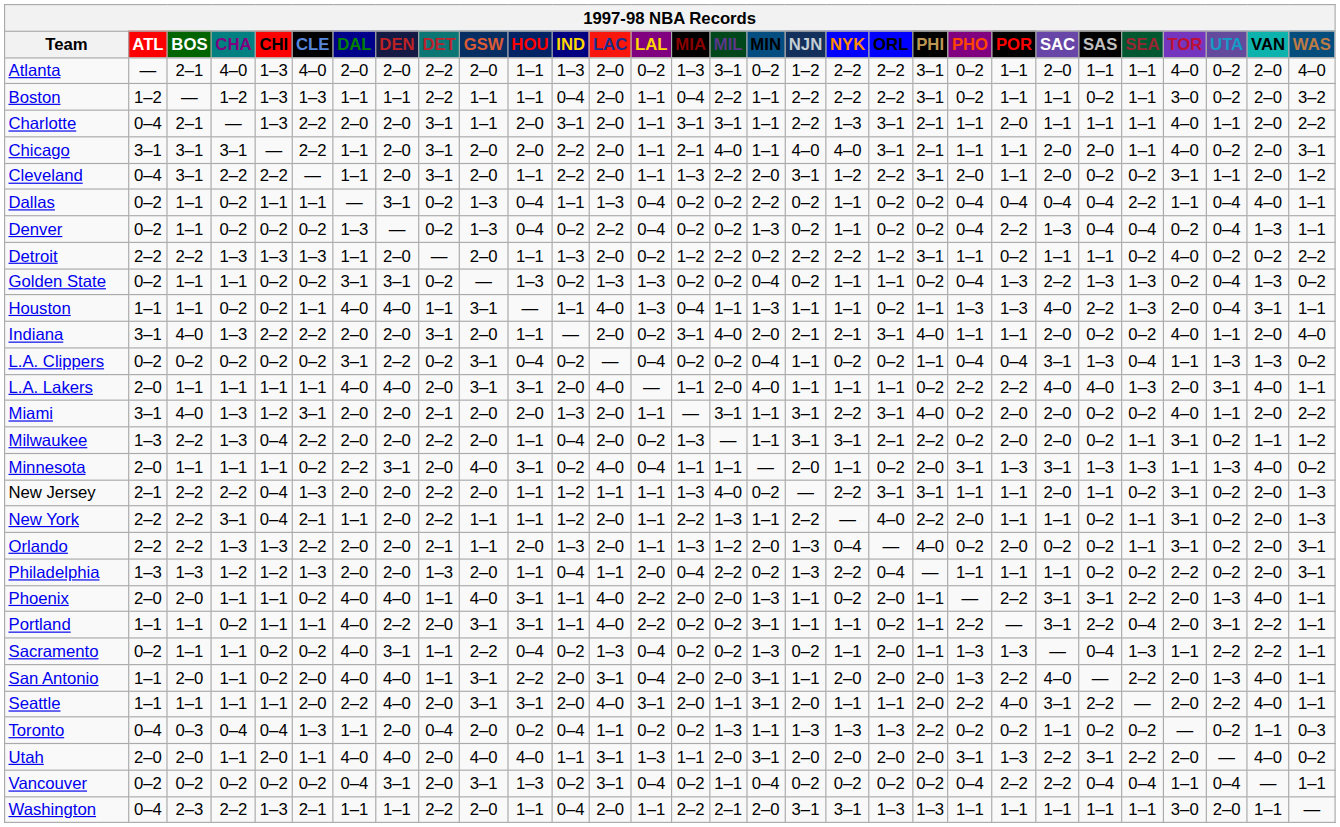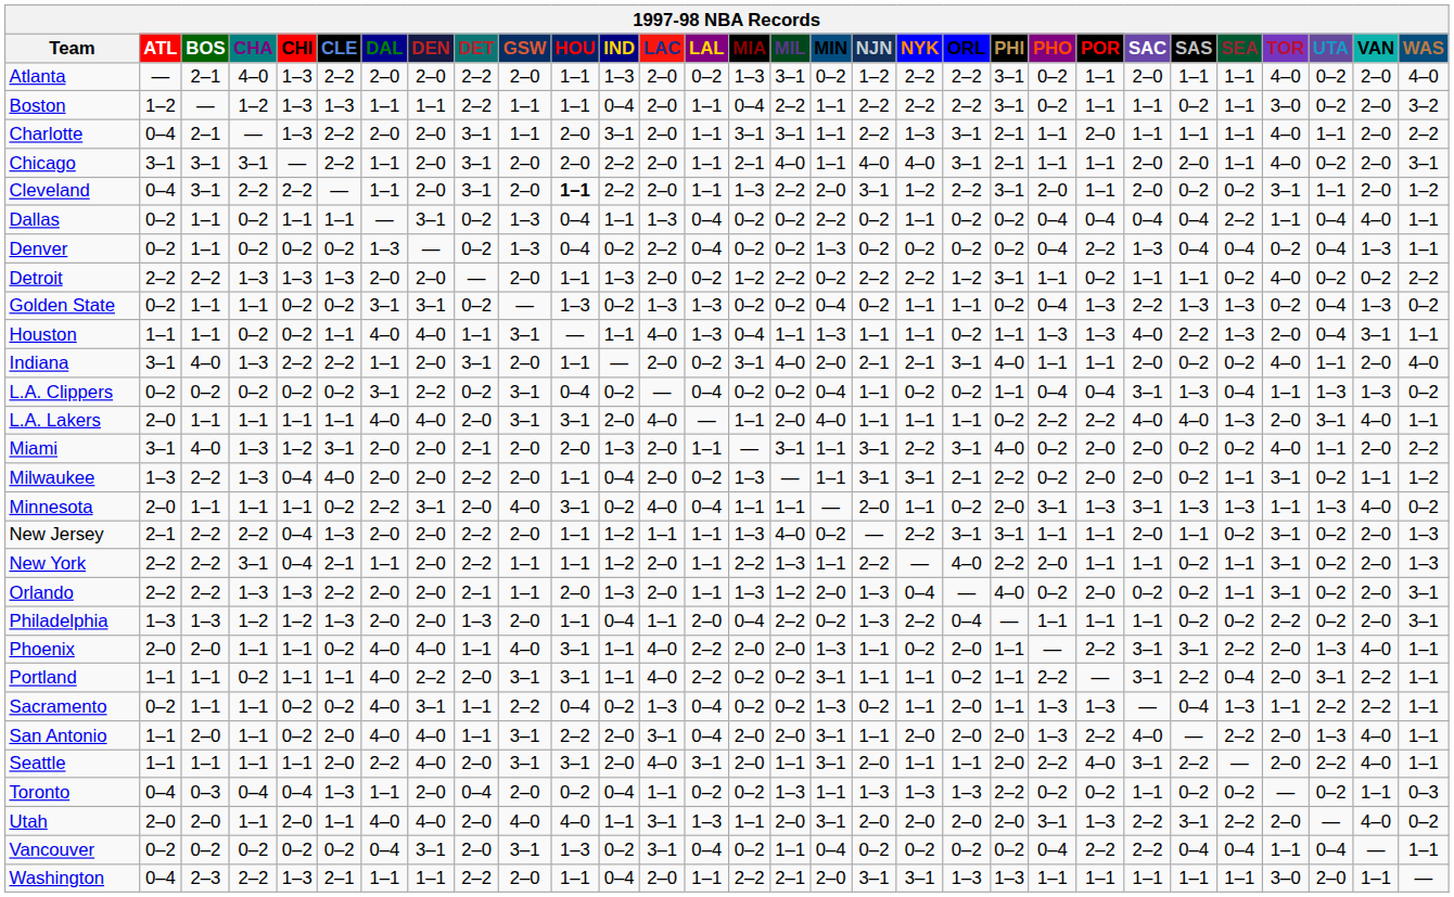Atlanta | CLE: 4–0 -> 2–2
Cleveland | HOU: normal -> bold
Denver | NYK: 1–1 -> 0–2
Detroit | DAL: 1–1 -> 2–0
Indiana | DAL: 2–0 -> 1–1
Milwaukee | CLE: 2–2 -> 4–0
